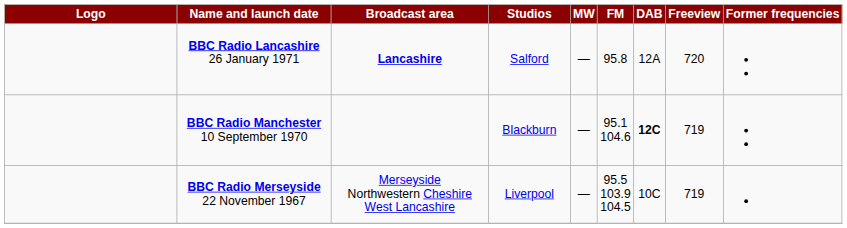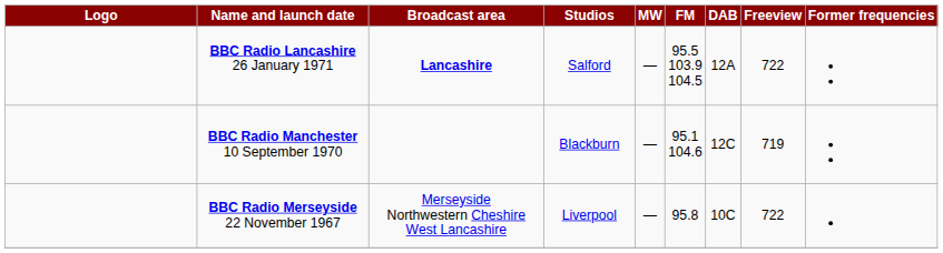BBC Radio Lancashire 26 January 1971 | FM: 95.8 -> 95.5 103.9 104.5
BBC Radio Lancashire 26 January 1971 | Freeview: 720 -> 722
BBC Radio Manchester 10 September 1970 | DAB: bold -> normal
BBC Radio Merseyside 22 November 1967 | FM: 95.5 103.9 104.5 -> 95.8
BBC Radio Merseyside 22 November 1967 | Freeview: 719 -> 722
